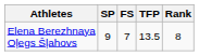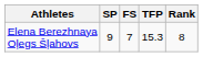Elena Berezhnaya Oļegs Šļahovs | TFP: 13.5 -> 15.3
